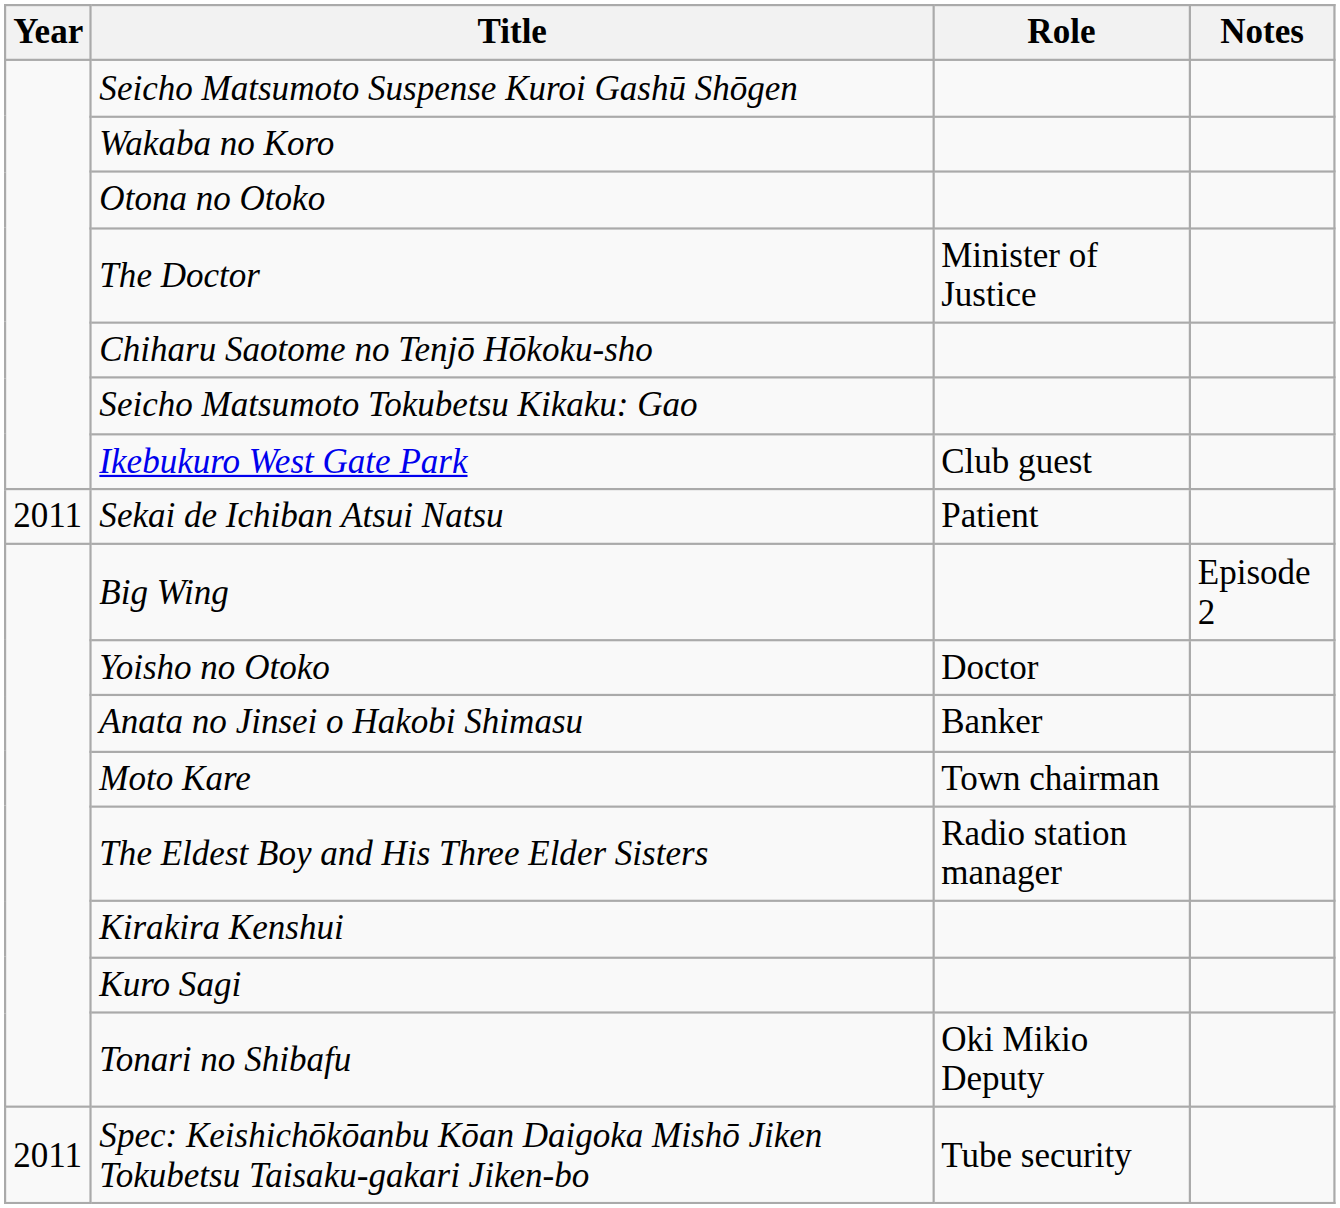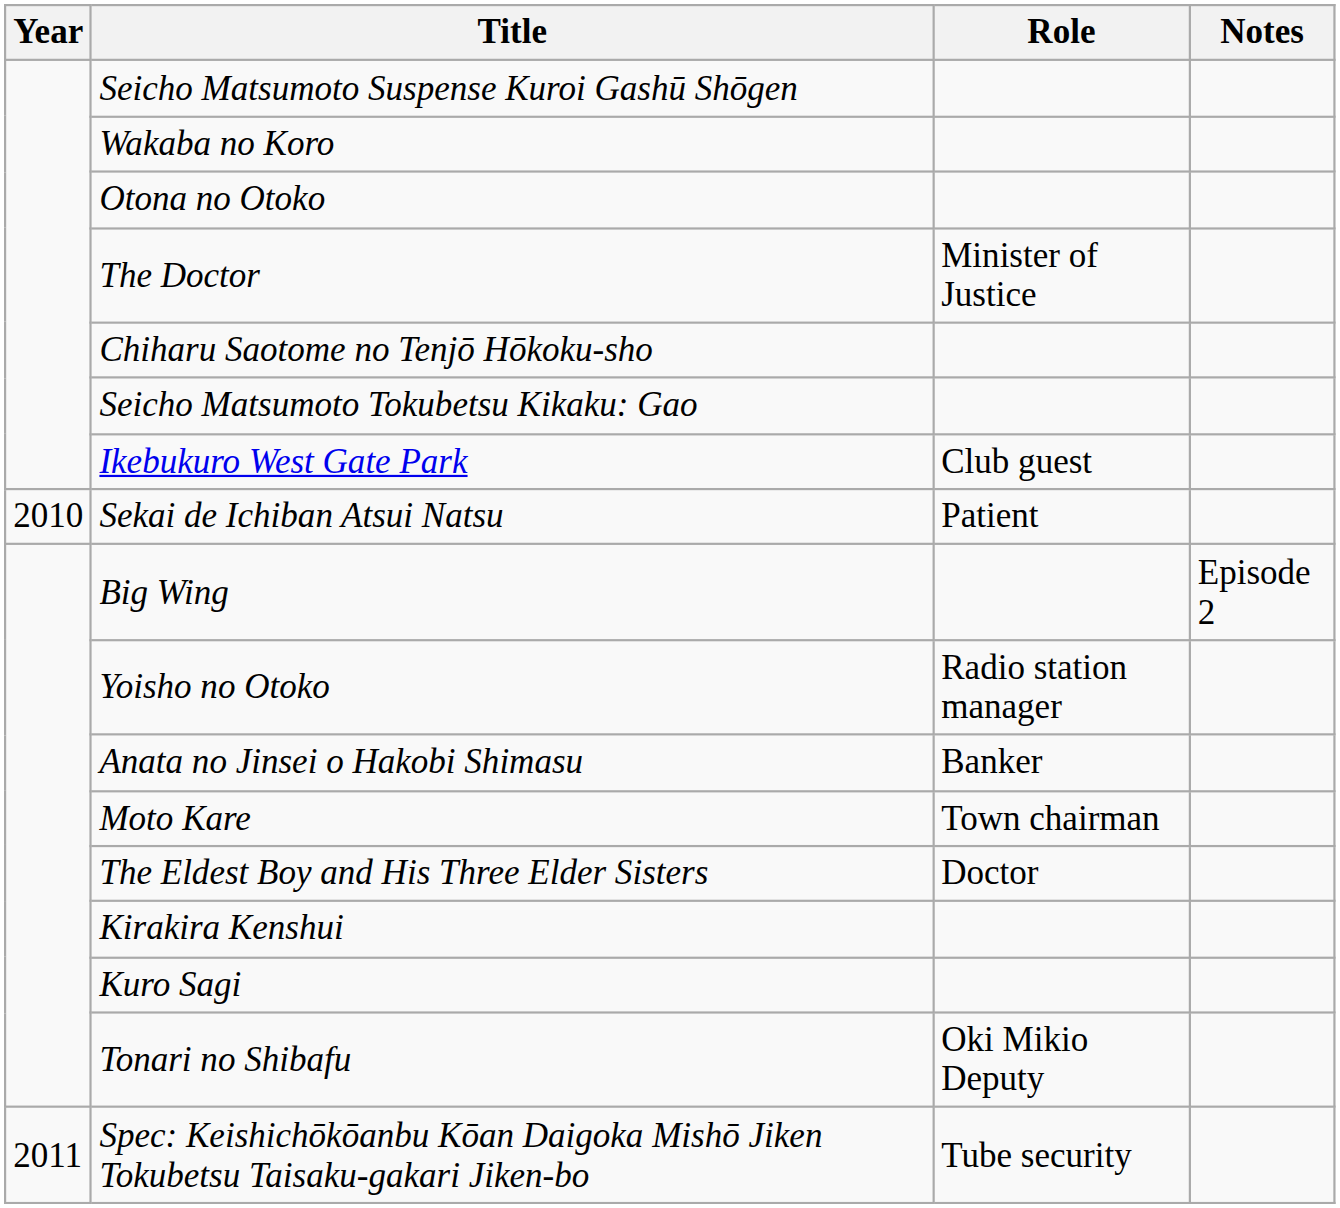Sekai de Ichiban Atsui Natsu | Year: 2011 -> 2010
Yoisho no Otoko | Role: Doctor -> Radio station manager
The Eldest Boy and His Three Elder Sisters | Role: Radio station manager -> Doctor
